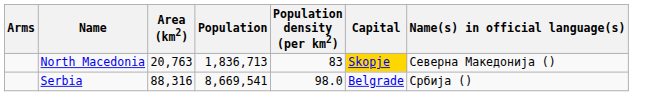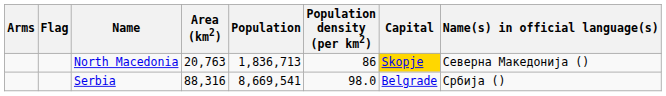+ column: Flag
North Macedonia | Population density (per km2): 83 -> 86
